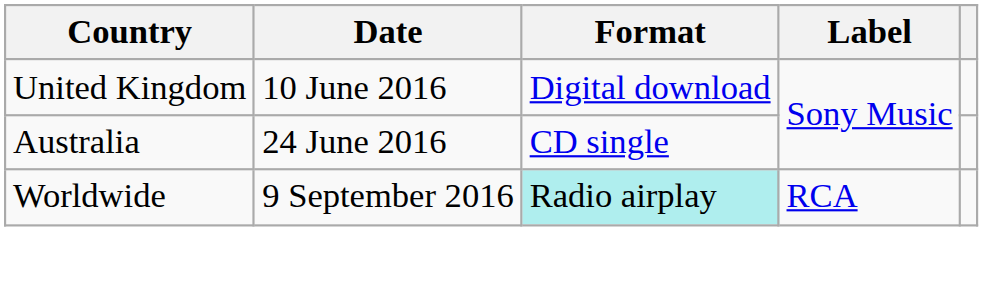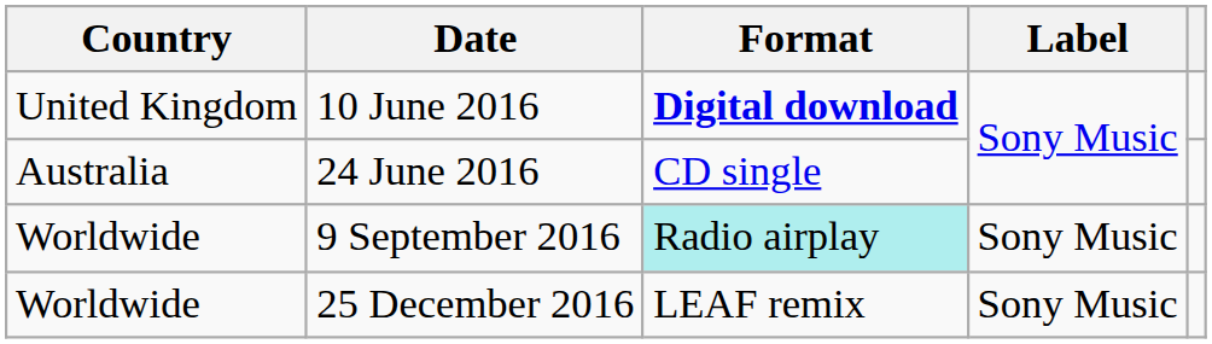10 June 2016 | Format: normal -> bold
9 September 2016 | Label: RCA -> Sony Music
+ row: Worldwide | 25 December 2016 | LEAF remix | Sony Music
